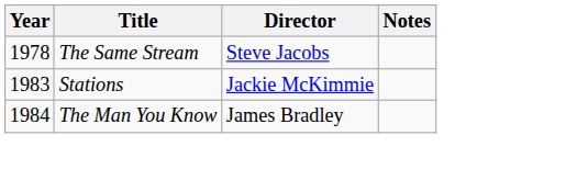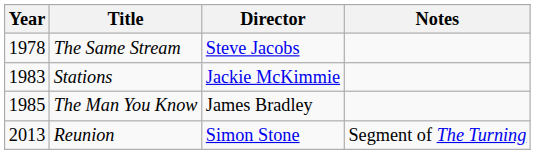The Man You Know | Year: 1984 -> 1985
+ row: 2013 | Reunion | Simon Stone | Segment of The Turning
